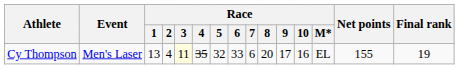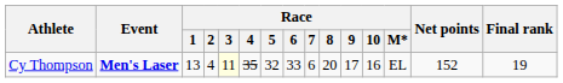Cy Thompson | Event: normal -> bold
Cy Thompson | Net points: 155 -> 152
